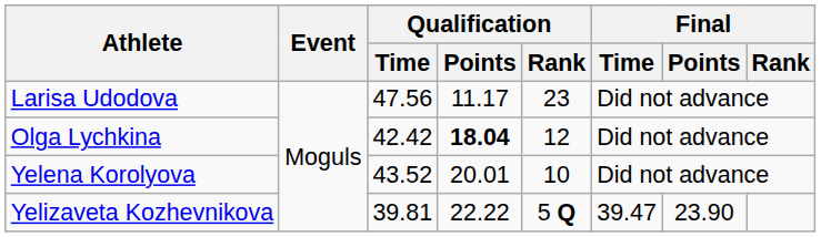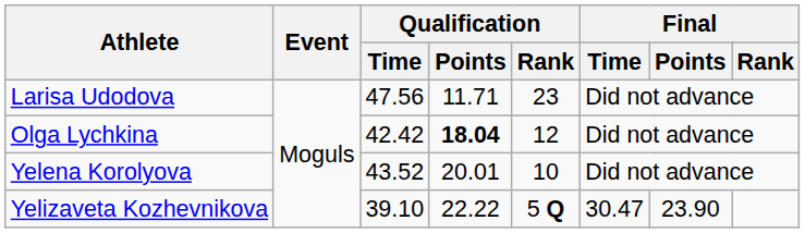Larisa Udodova | Qualification / Points: 11.17 -> 11.71
Yelizaveta Kozhevnikova | Qualification / Time: 39.81 -> 39.10
Yelizaveta Kozhevnikova | Final / Time: 39.47 -> 30.47
